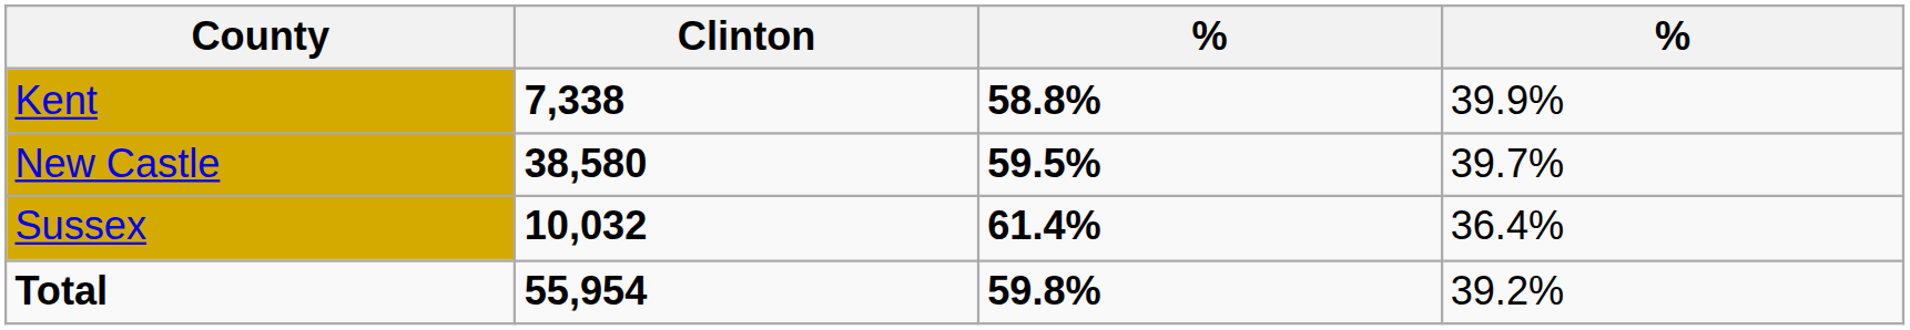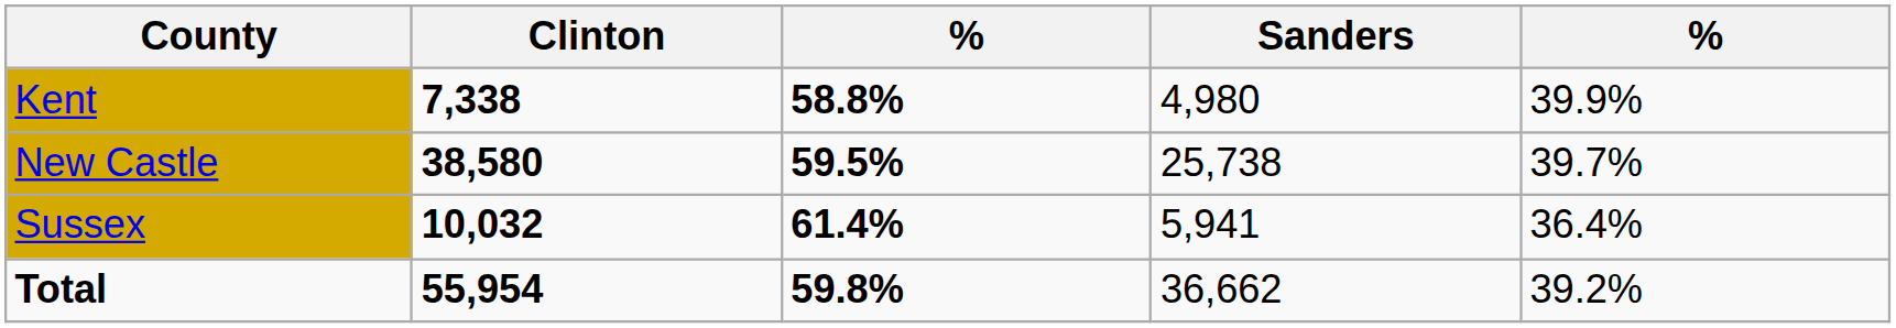+ column: Sanders | 4,980 | 25,738 | 5,941 | 36,662
